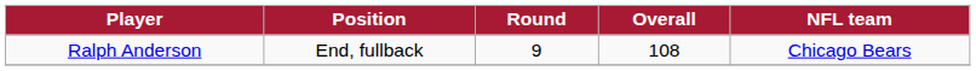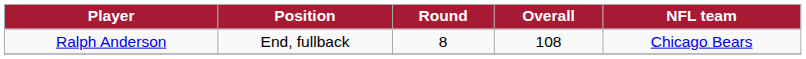Ralph Anderson | Round: 9 -> 8
